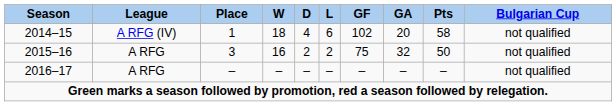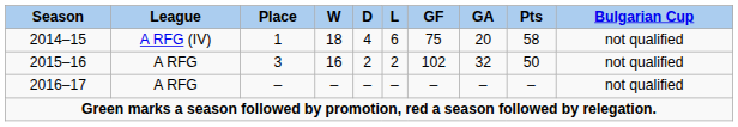2014–15 | GF: 102 -> 75
2015–16 | GF: 75 -> 102
